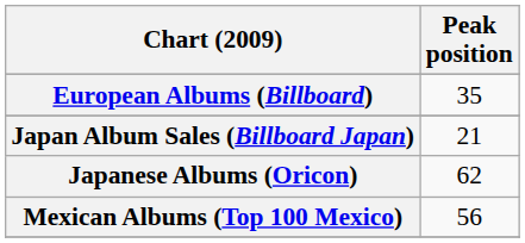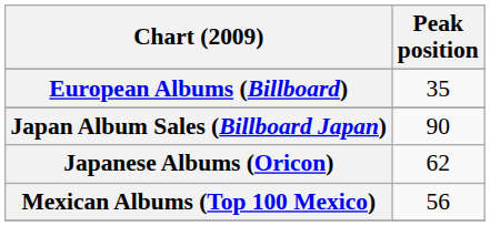Japan Album Sales (Billboard Japan) | Peak position: 21 -> 90
